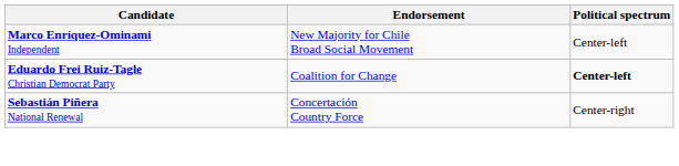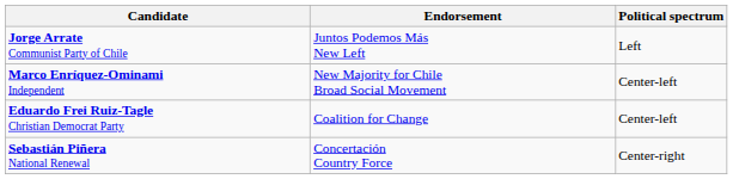+ row: Jorge Arrate Communist Party of Chile | Juntos Podemos Más New Left | Left
Eduardo Frei Ruiz-Tagle Christian Democrat Party | Political spectrum: bold -> normal
